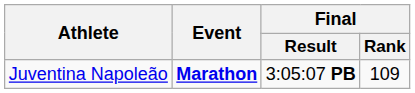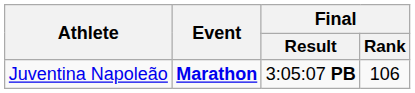Juventina Napoleão | Final / Rank: 109 -> 106
